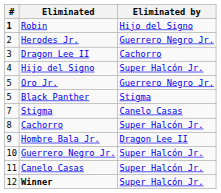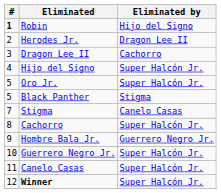Herodes Jr. | Eliminated by: Guerrero Negro Jr. -> Dragon Lee II
Oro Jr. | Eliminated by: Guerrero Negro Jr. -> Super Halcón Jr.
Hombre Bala Jr. | Eliminated by: Dragon Lee II -> Guerrero Negro Jr.
